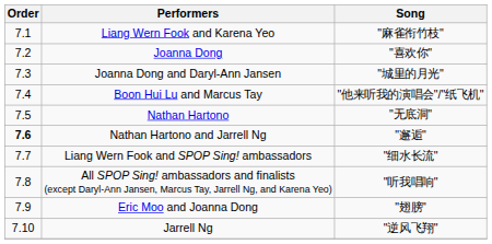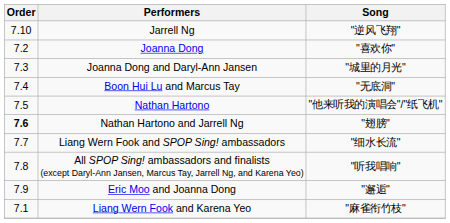rows swapped: Liang Wern Fook and Karena Yeo <-> Jarrell Ng
Boon Hui Lu and Marcus Tay | Song: "他来听我的演唱会"/"纸飞机" -> "无底洞"
Nathan Hartono | Song: "无底洞" -> "他来听我的演唱会"/"纸飞机"
Nathan Hartono and Jarrell Ng | Song: "邂逅" -> "翅膀"
Eric Moo and Joanna Dong | Song: "翅膀" -> "邂逅"
